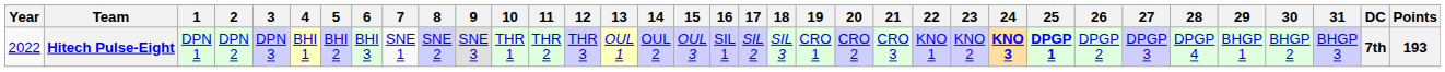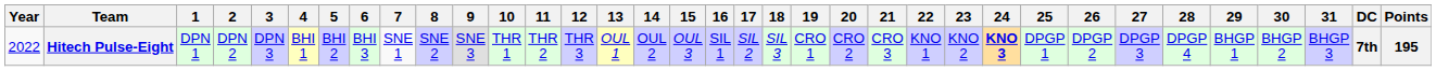Hitech Pulse-Eight | 25: bold -> normal
Hitech Pulse-Eight | Points: 193 -> 195
